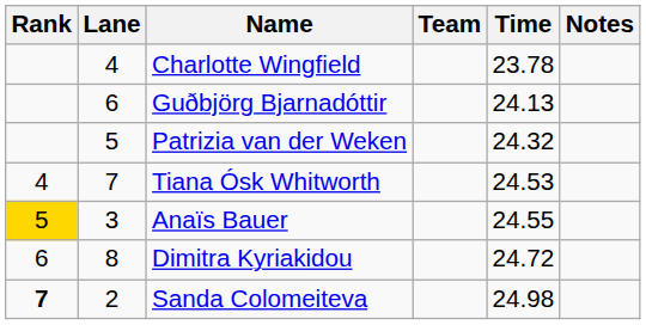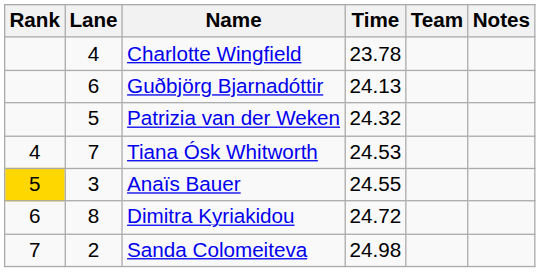columns swapped: Team <-> Time
Sanda Colomeiteva | Rank: bold -> normal
